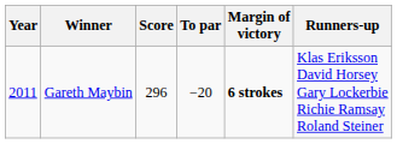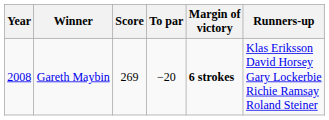Gareth Maybin | Year: 2011 -> 2008
Gareth Maybin | Score: 296 -> 269
